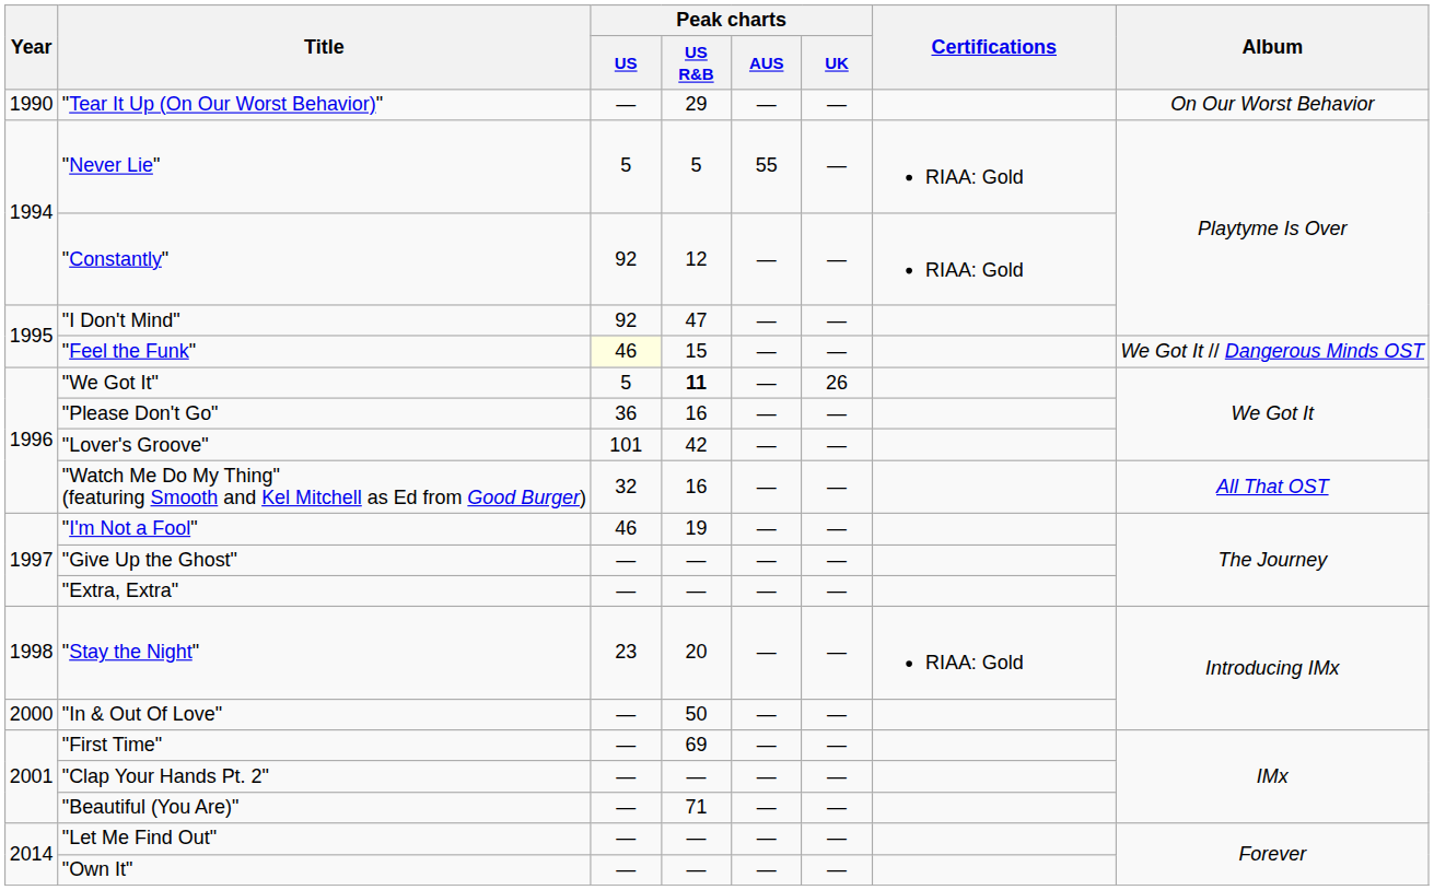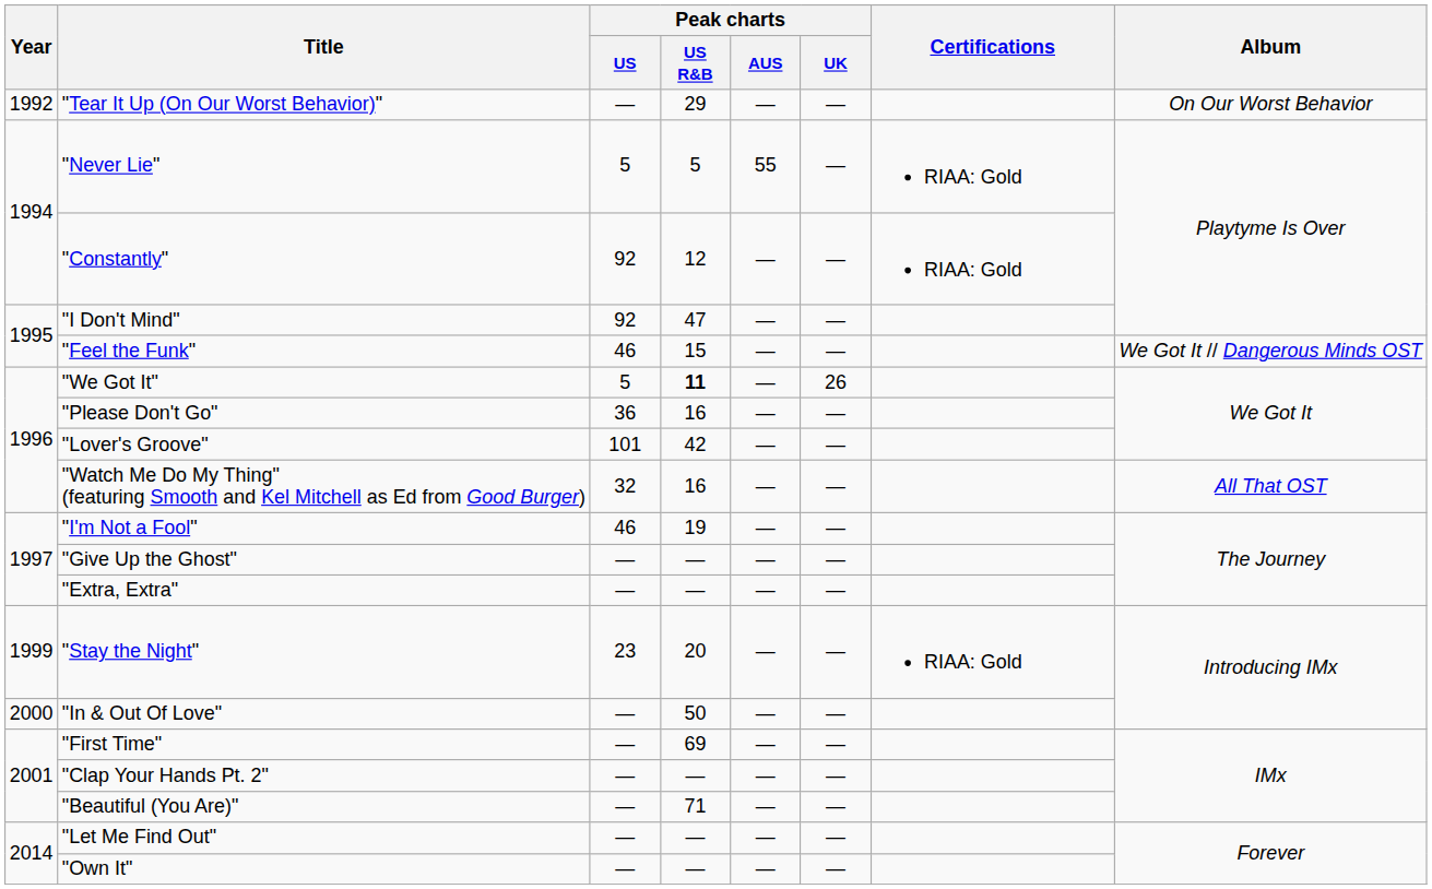"Tear It Up (On Our Worst Behavior)" | Year: 1990 -> 1992
"Feel the Funk" | Peak charts / US: lightyellow background -> no background
"Stay the Night" | Year: 1998 -> 1999
